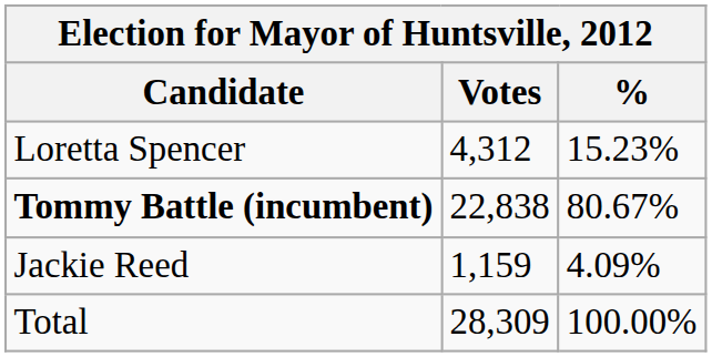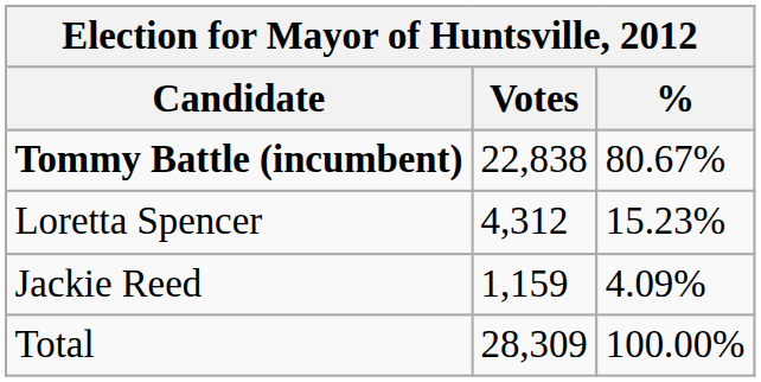rows swapped: Tommy Battle (incumbent) <-> Loretta Spencer
